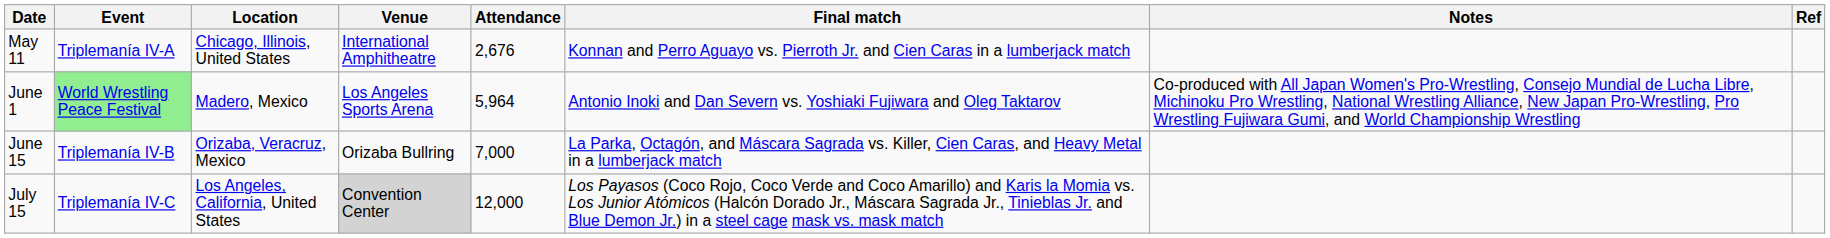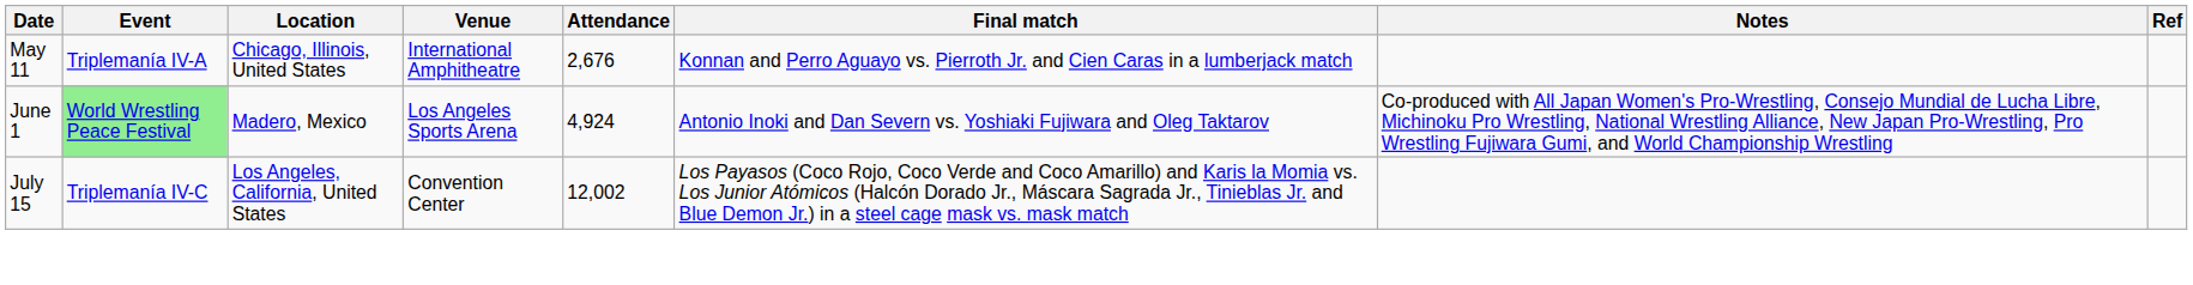June 1 | Attendance: 5,964 -> 4,924
- row: June 15 | Triplemanía IV-B | Orizaba, Veracruz, Mexico | Orizaba Bullring | 7,000 | La Parka, Octagón, and Máscara Sagrada vs. Killer, Cien Caras, and Heavy Metal in a lumberjack match
July 15 | Venue: lightgrey background -> no background
July 15 | Attendance: 12,000 -> 12,002
